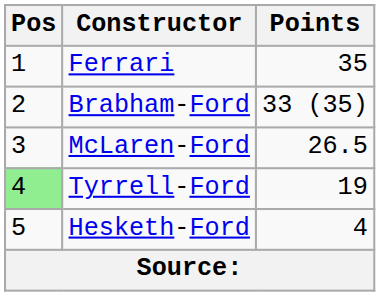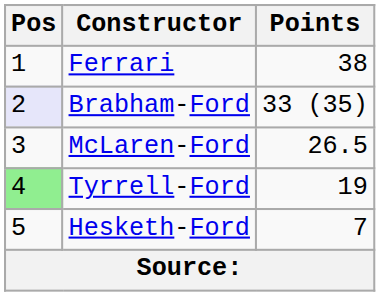Ferrari | Points: 35 -> 38
Brabham-Ford | Pos: no background -> lavender background
Hesketh-Ford | Points: 4 -> 7
